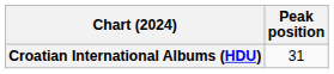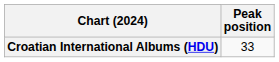Croatian International Albums (HDU) | Peak position: 31 -> 33
